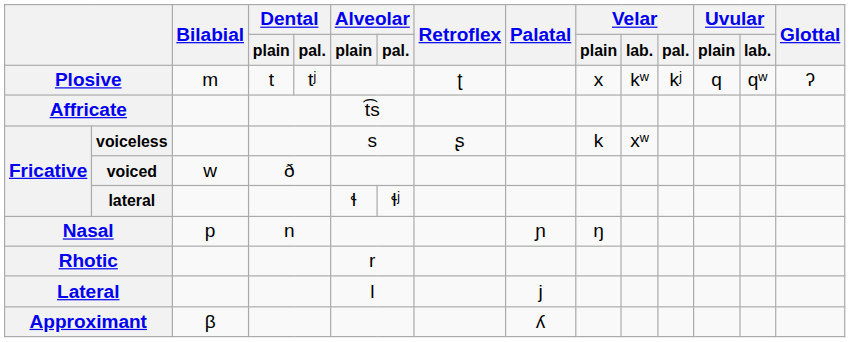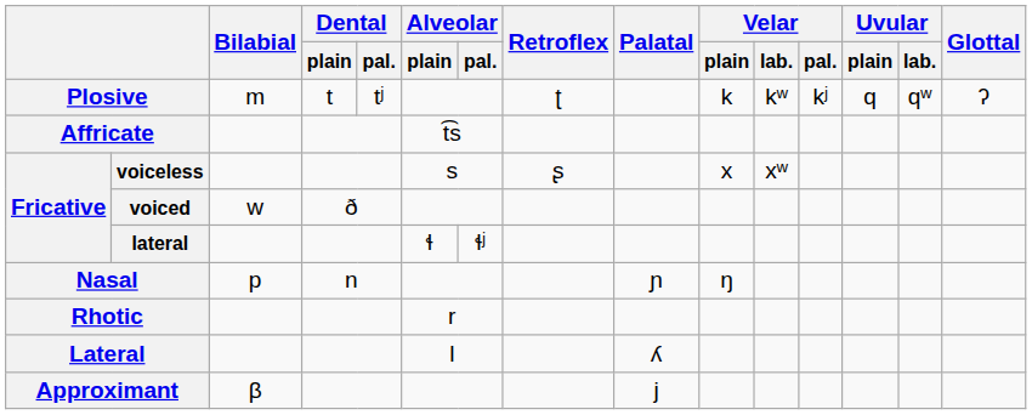Plosive | Velar / plain: x -> k
voiceless | Velar / plain: k -> x
Lateral | Palatal: j -> ʎ
Approximant | Palatal: ʎ -> j
